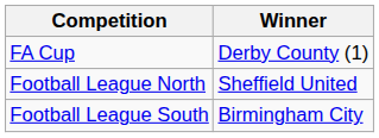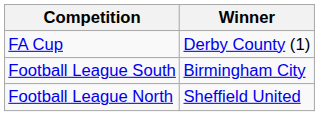rows swapped: Football League North <-> Football League South
